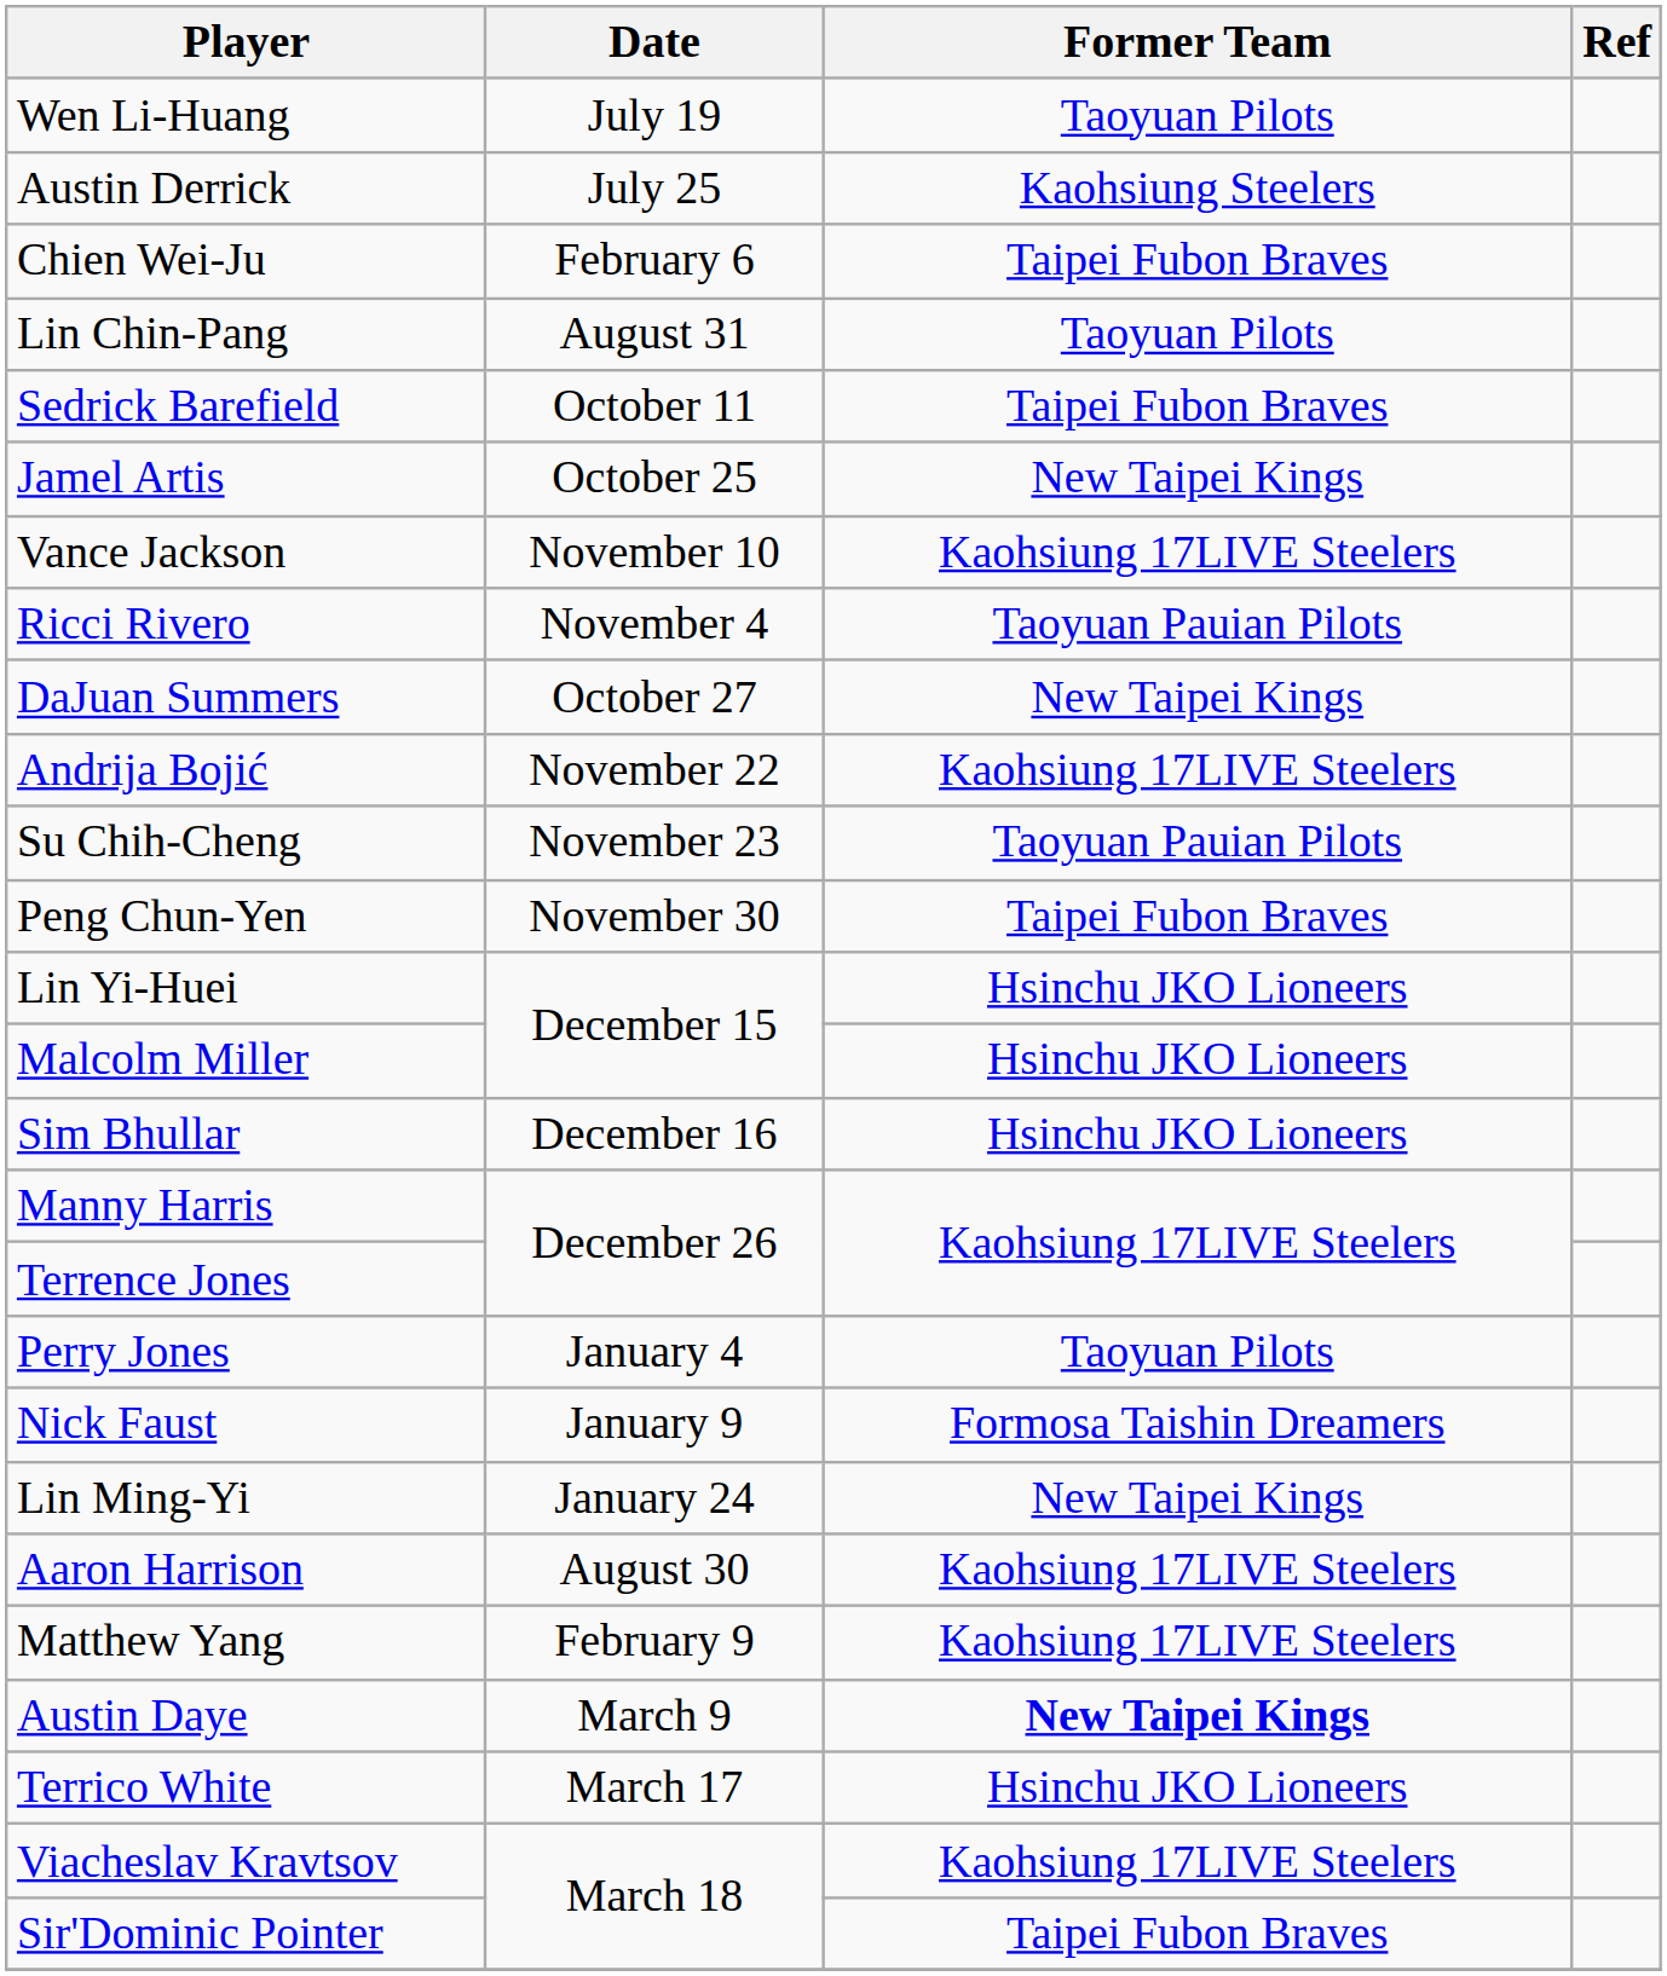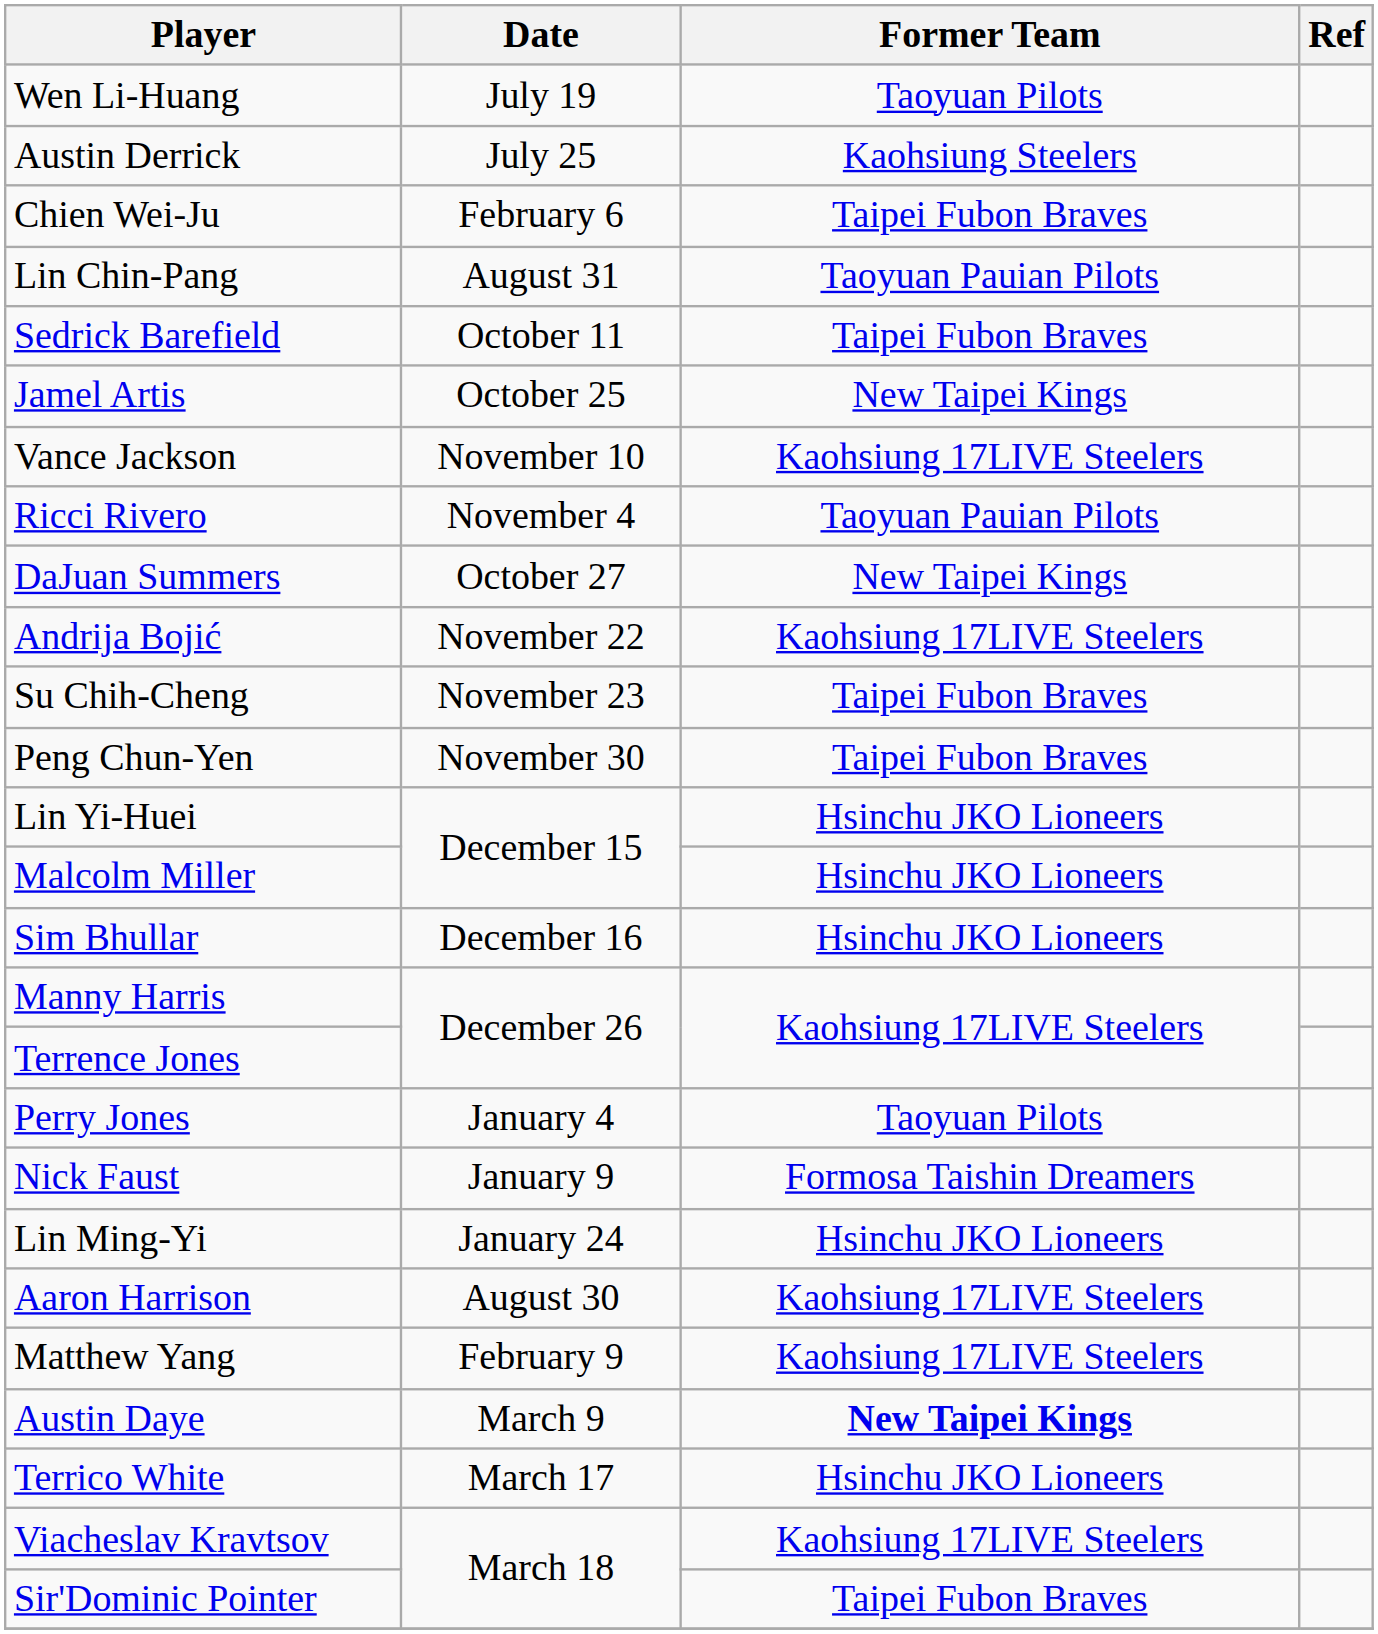Lin Chin-Pang | Former Team: Taoyuan Pilots -> Taoyuan Pauian Pilots
Su Chih-Cheng | Former Team: Taoyuan Pauian Pilots -> Taipei Fubon Braves
Lin Ming-Yi | Former Team: New Taipei Kings -> Hsinchu JKO Lioneers
